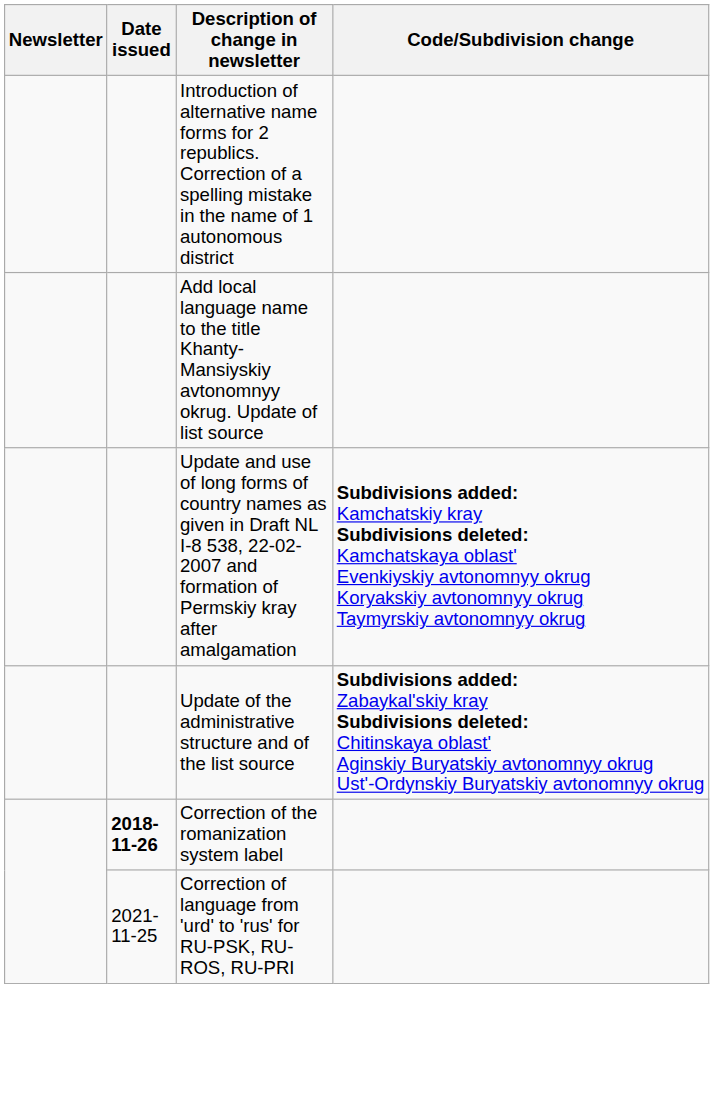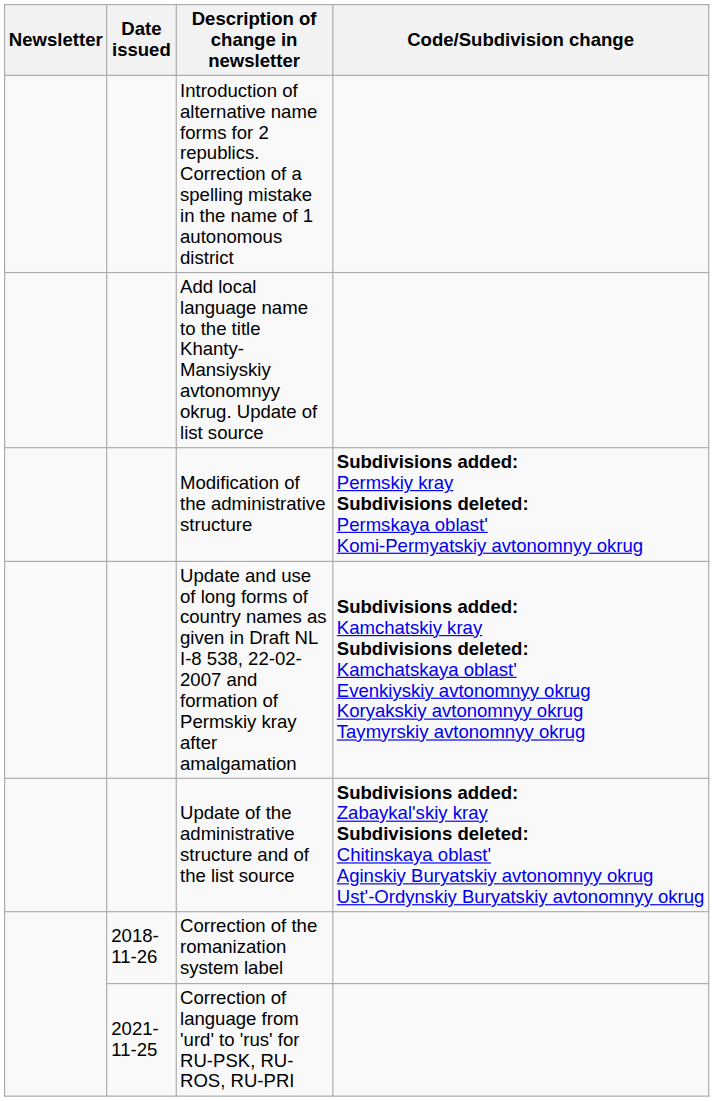+ row: Modification of the administrative structure | Subdivisions added: Permskiy kray Subdivisions deleted: Permskaya oblast' Komi-Permyatskiy avtonomnyy okrug
Correction of the romanization system label | Date issued: bold -> normal
